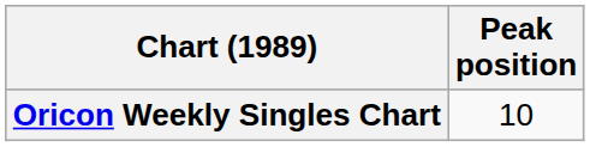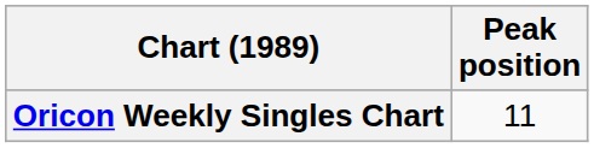Oricon Weekly Singles Chart | Peak position: 10 -> 11
